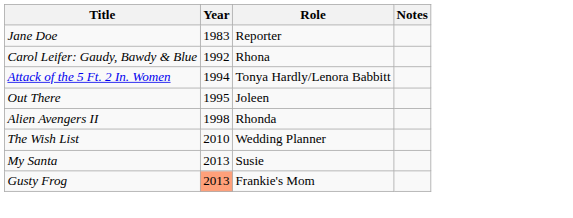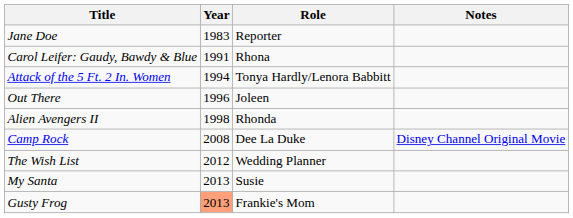Carol Leifer: Gaudy, Bawdy & Blue | Year: 1992 -> 1991
Out There | Year: 1995 -> 1996
+ row: Camp Rock | 2008 | Dee La Duke | Disney Channel Original Movie
The Wish List | Year: 2010 -> 2012
